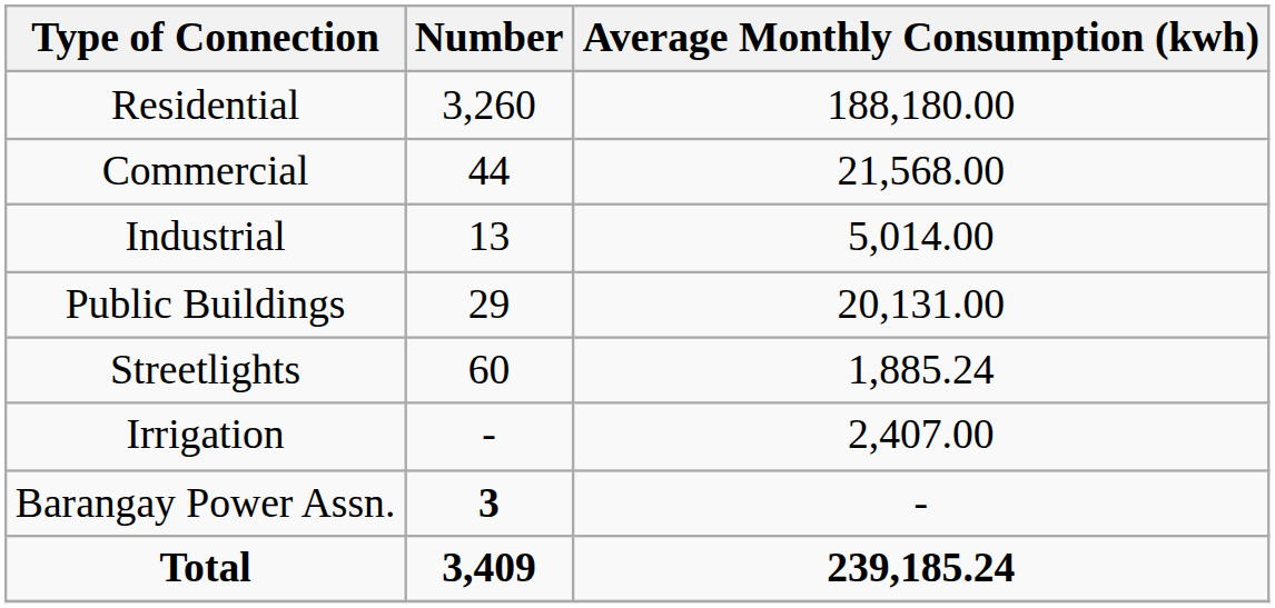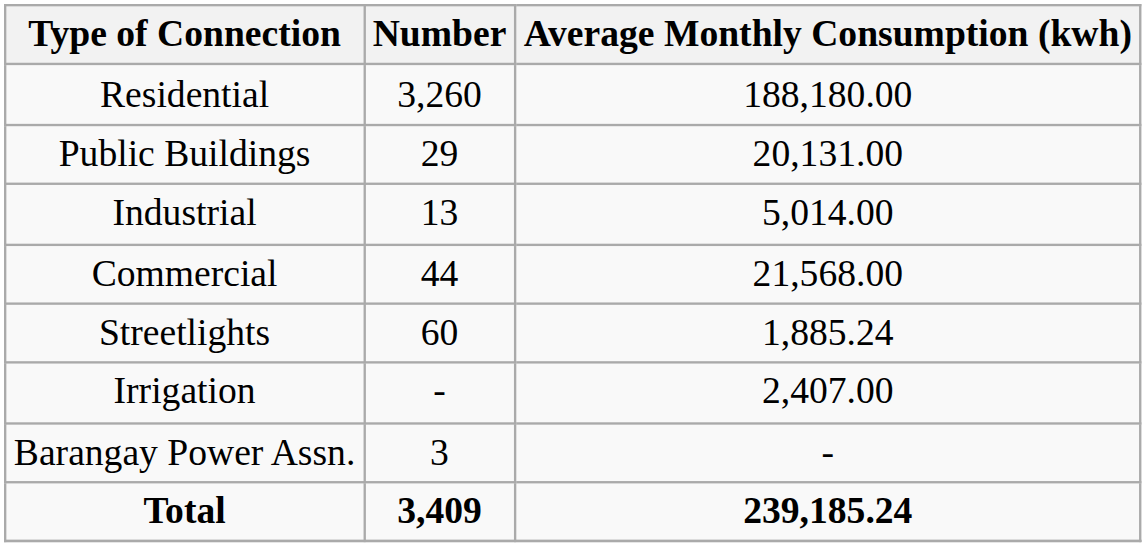rows swapped: Commercial <-> Public Buildings
Barangay Power Assn. | Number: bold -> normal
